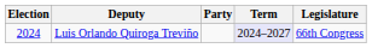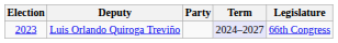Luis Orlando Quiroga Treviño | Election: 2024 -> 2023
